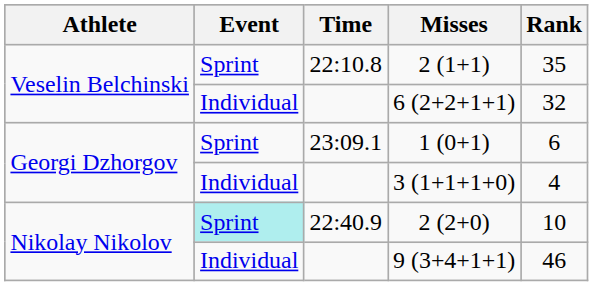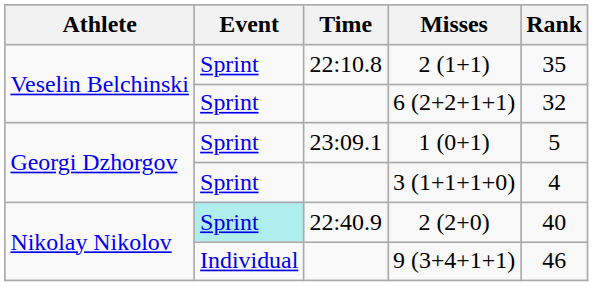6 (2+2+1+1) | Event: Individual -> Sprint
1 (0+1) | Rank: 6 -> 5
3 (1+1+1+0) | Event: Individual -> Sprint
2 (2+0) | Rank: 10 -> 40
